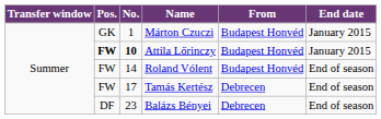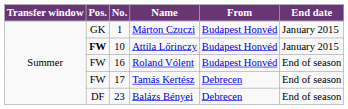Attila Lőrinczy | No.: bold -> normal
Roland Vólent | No.: 14 -> 16
